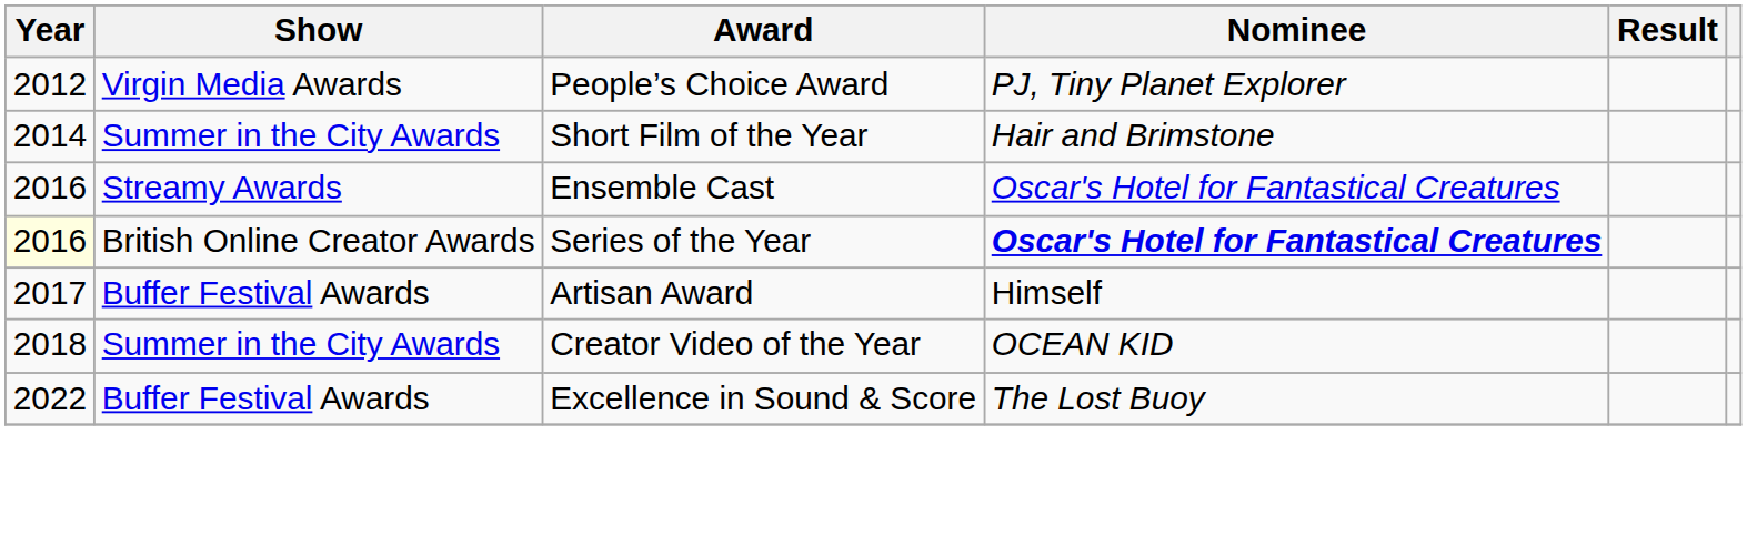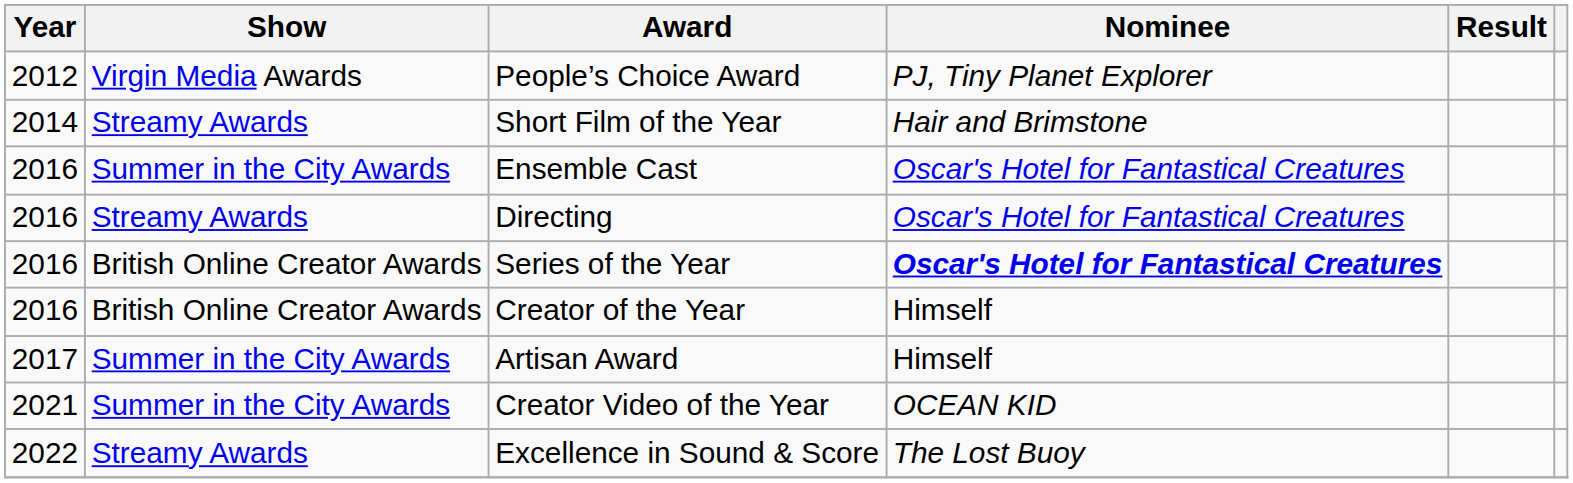Short Film of the Year | Show: Summer in the City Awards -> Streamy Awards
Ensemble Cast | Show: Streamy Awards -> Summer in the City Awards
+ row: 2016 | Streamy Awards | Directing | Oscar's Hotel for Fantastical Creatures
Series of the Year | Year: lightyellow background -> no background
+ row: 2016 | British Online Creator Awards | Creator of the Year | Himself
Artisan Award | Show: Buffer Festival Awards -> Summer in the City Awards
Creator Video of the Year | Year: 2018 -> 2021
Excellence in Sound & Score | Show: Buffer Festival Awards -> Streamy Awards
